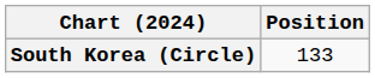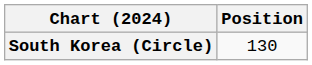South Korea (Circle) | Position: 133 -> 130
